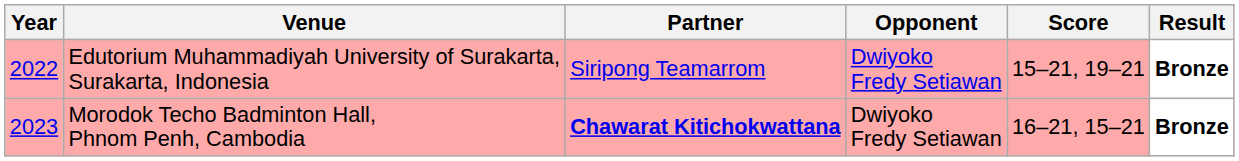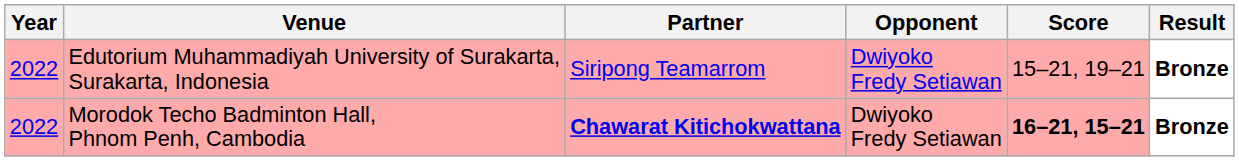Morodok Techo Badminton Hall, Phnom Penh, Cambodia | Year: 2023 -> 2022
Morodok Techo Badminton Hall, Phnom Penh, Cambodia | Score: normal -> bold
